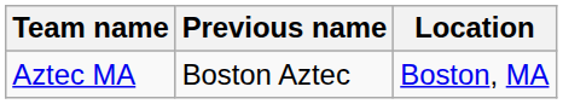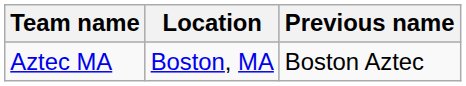columns swapped: Location <-> Previous name
